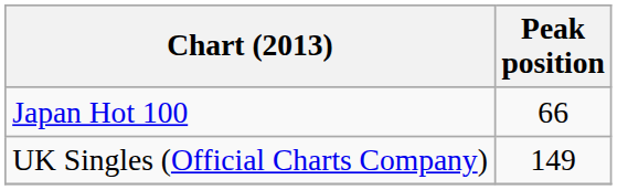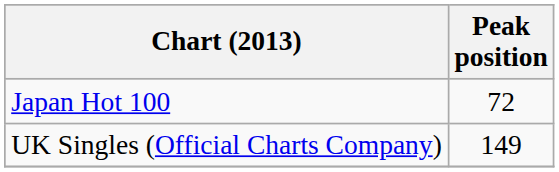Japan Hot 100 | Peak position: 66 -> 72
